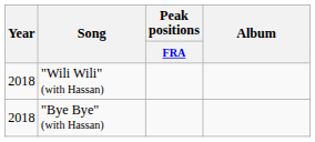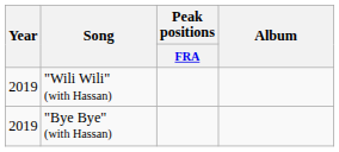"Wili Wili" (with Hassan) | Year: 2018 -> 2019
"Bye Bye" (with Hassan) | Year: 2018 -> 2019
